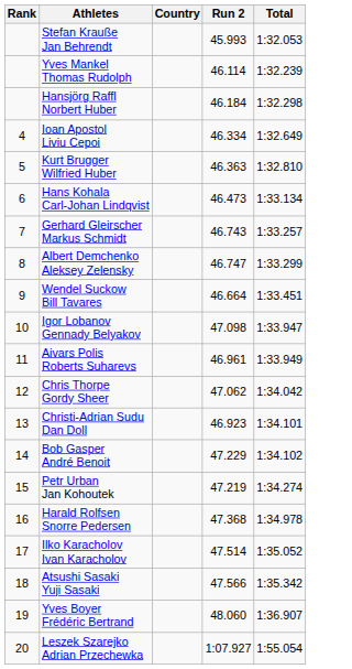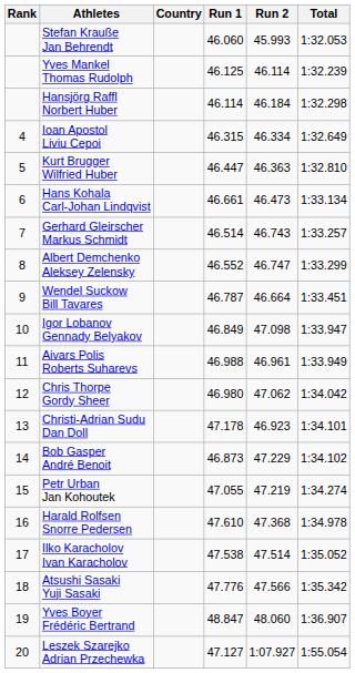+ column: Run 1 | 46.060 | 46.125 | 46.114 | 46.315 | 46.447 | 46.661 | 46.514 | 46.552 | 46.787 | 46.849 | 46.988 | 46.980 | 47.178 | 46.873 | 47.055 | 47.610 | 47.538 | 47.776 | 48.847 | 47.127
